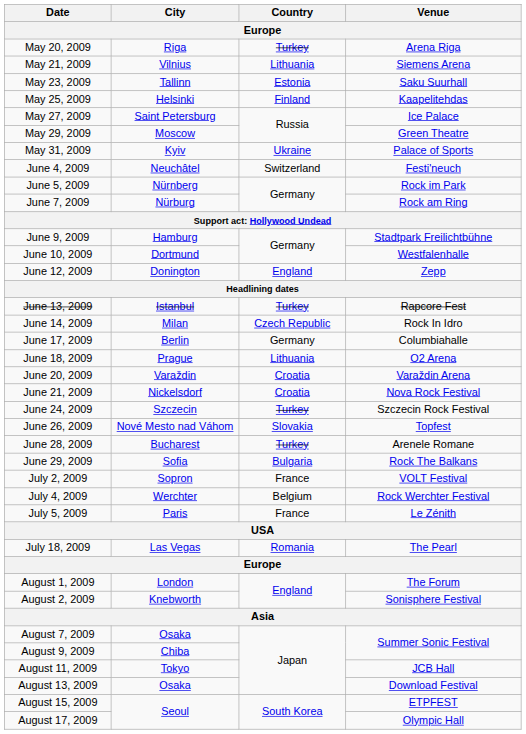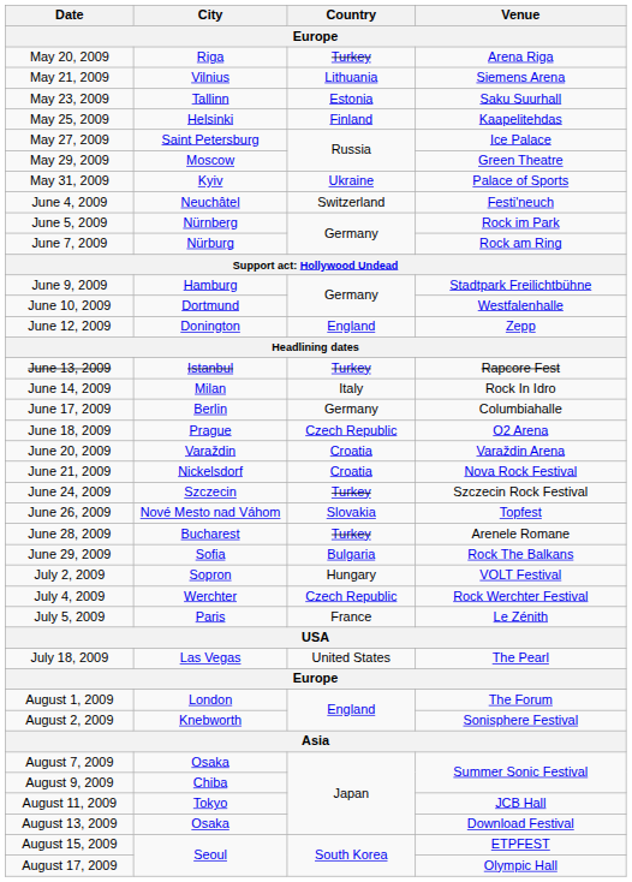June 14, 2009 | Country: Czech Republic -> Italy
June 18, 2009 | Country: Lithuania -> Czech Republic
July 2, 2009 | Country: France -> Hungary
July 4, 2009 | Country: Belgium -> Czech Republic
July 18, 2009 | Country: Romania -> United States
